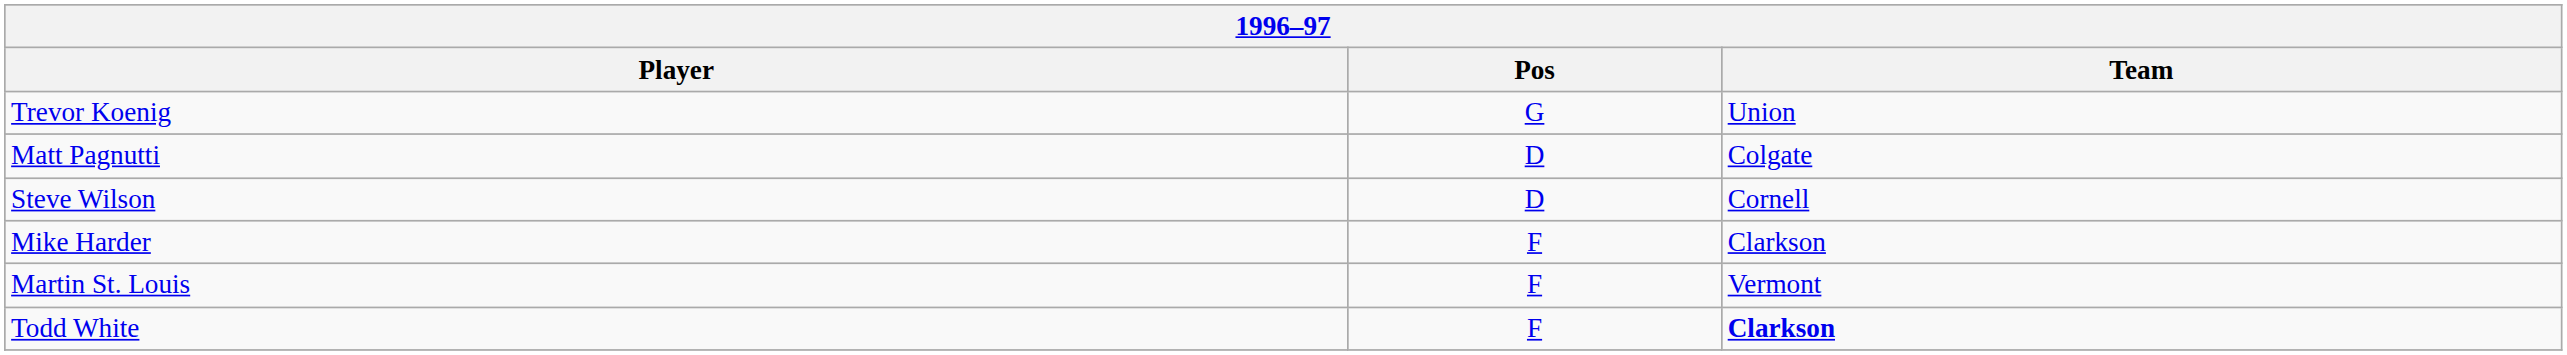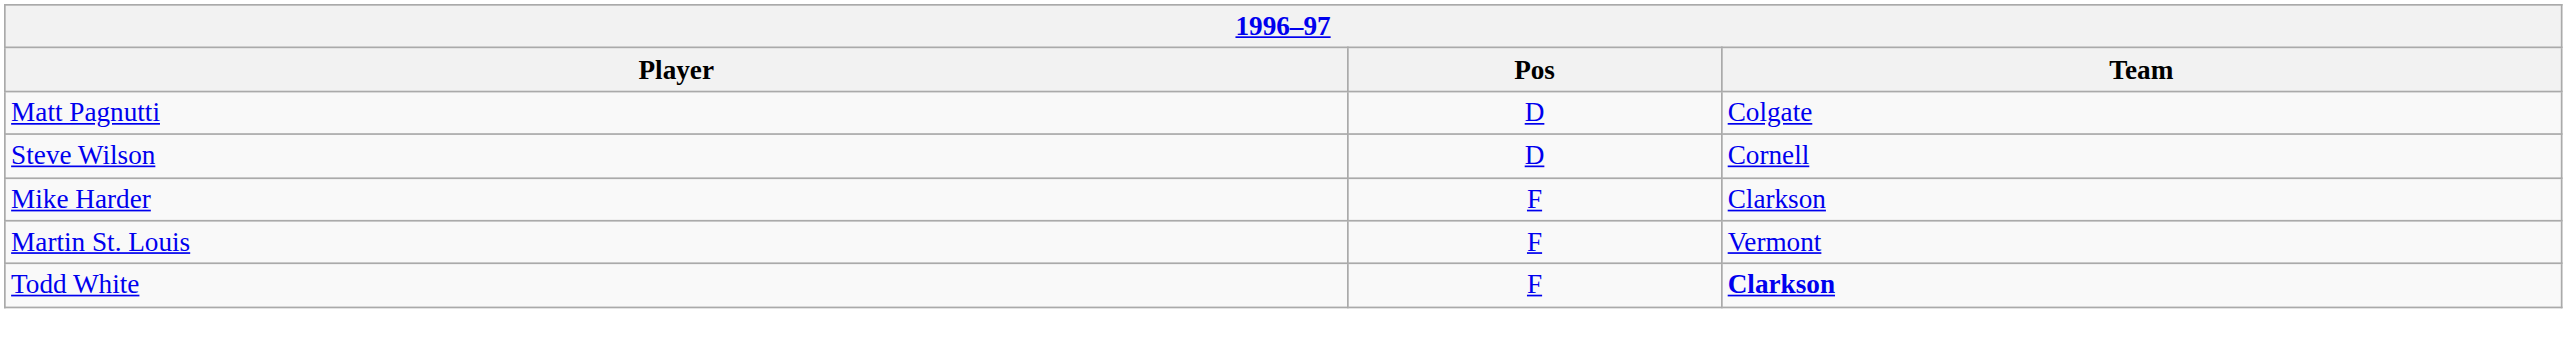- row: Trevor Koenig | G | Union
